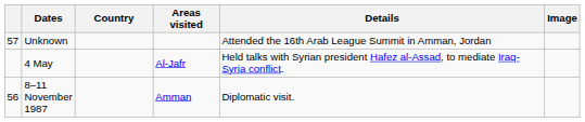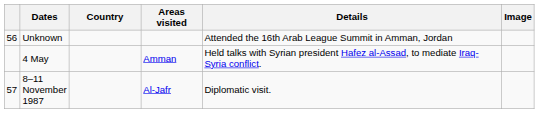Unknown | column 1: 57 -> 56
4 May | Areas visited: Al-Jafr -> Amman
8–11 November 1987 | column 1: 56 -> 57
8–11 November 1987 | Areas visited: Amman -> Al-Jafr
